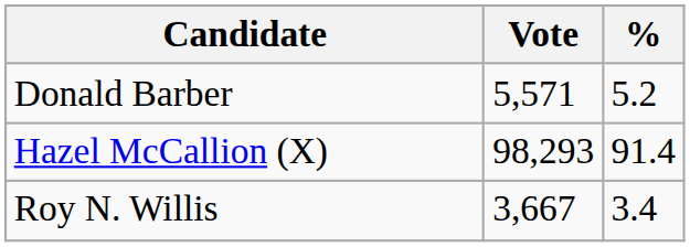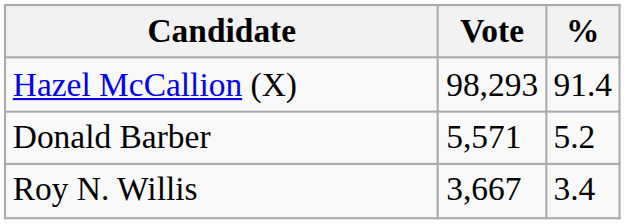rows swapped: Hazel McCallion (X) <-> Donald Barber
